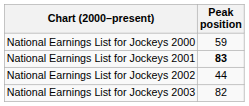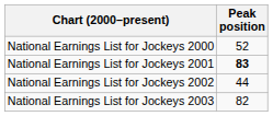National Earnings List for Jockeys 2000 | Peak position: 59 -> 52
